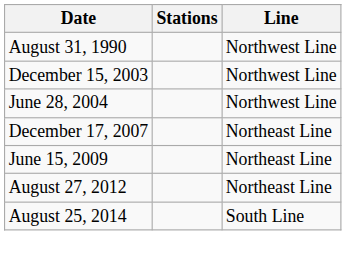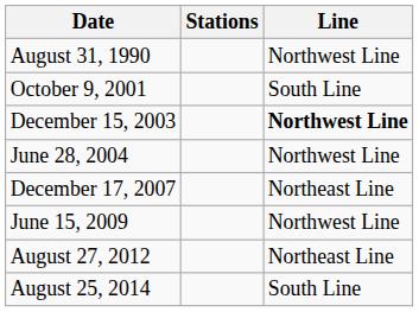+ row: October 9, 2001 | South Line
December 15, 2003 | Line: normal -> bold
June 15, 2009 | Line: Northeast Line -> Northwest Line
